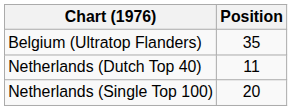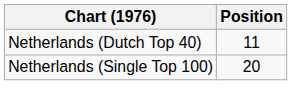- row: Belgium (Ultratop Flanders) | 35
